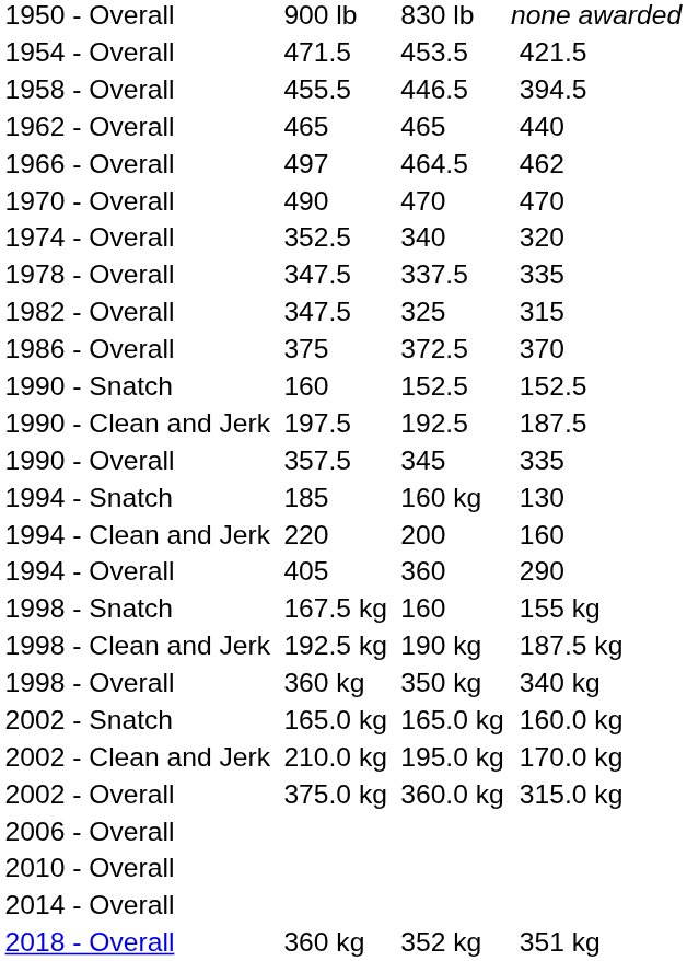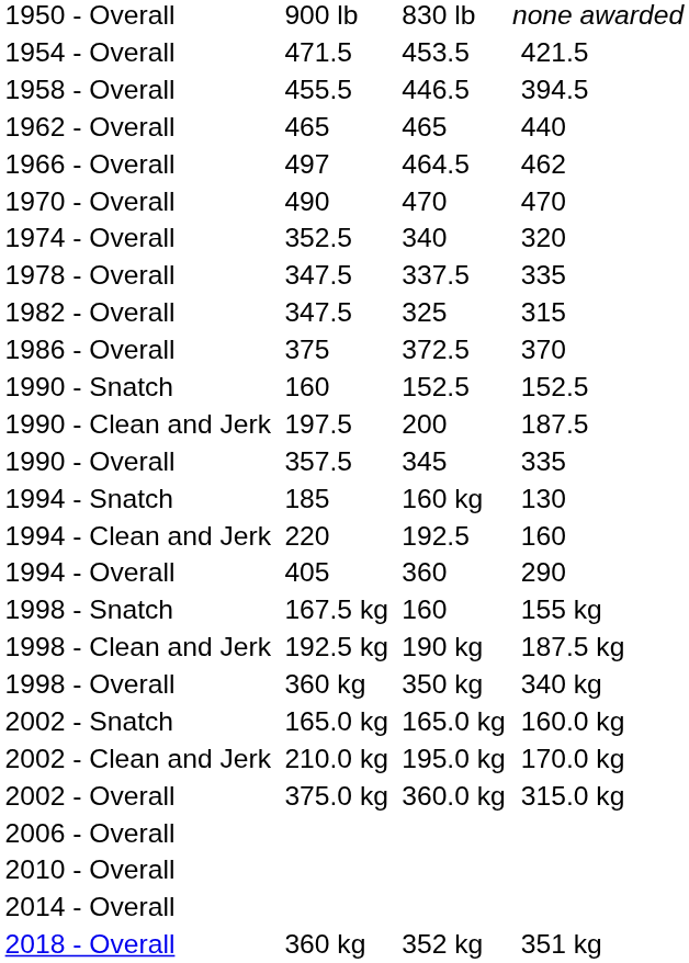1990 - Clean and Jerk | column 5: 192.5 -> 200
1994 - Clean and Jerk | column 5: 200 -> 192.5
